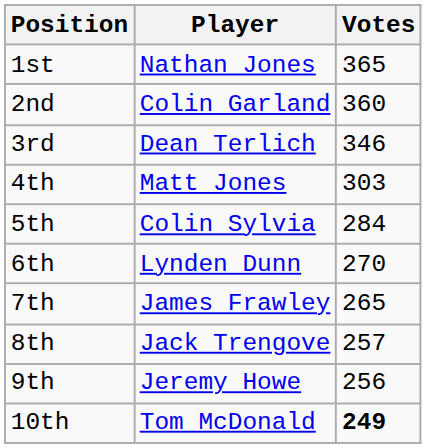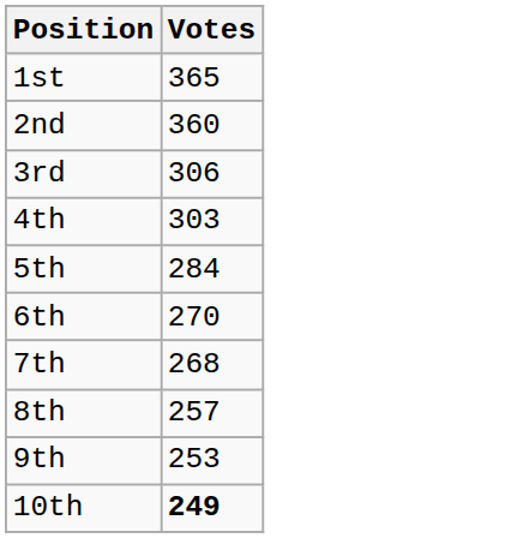- column: Player | Nathan Jones | Colin Garland | Dean Terlich | Matt Jones | Colin Sylvia | Lynden Dunn | James Frawley | Jack Trengove | Jeremy Howe | Tom McDonald
3rd | Votes: 346 -> 306
7th | Votes: 265 -> 268
9th | Votes: 256 -> 253
